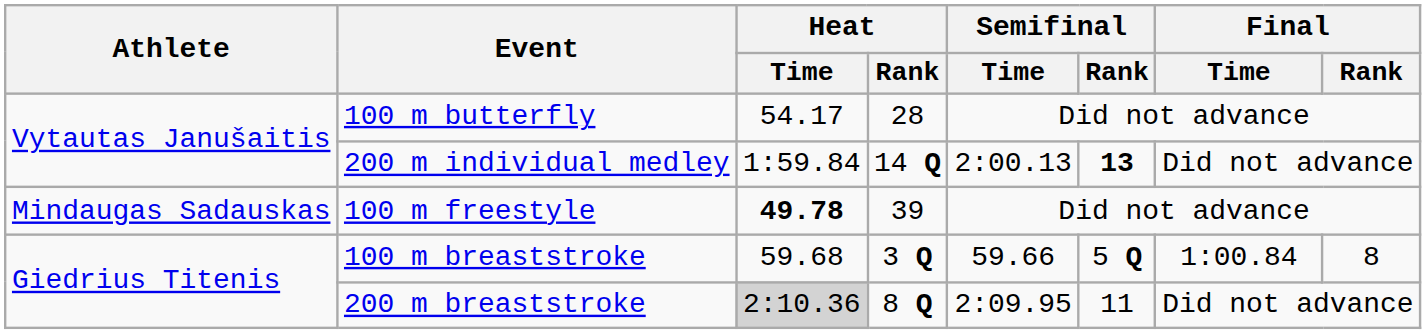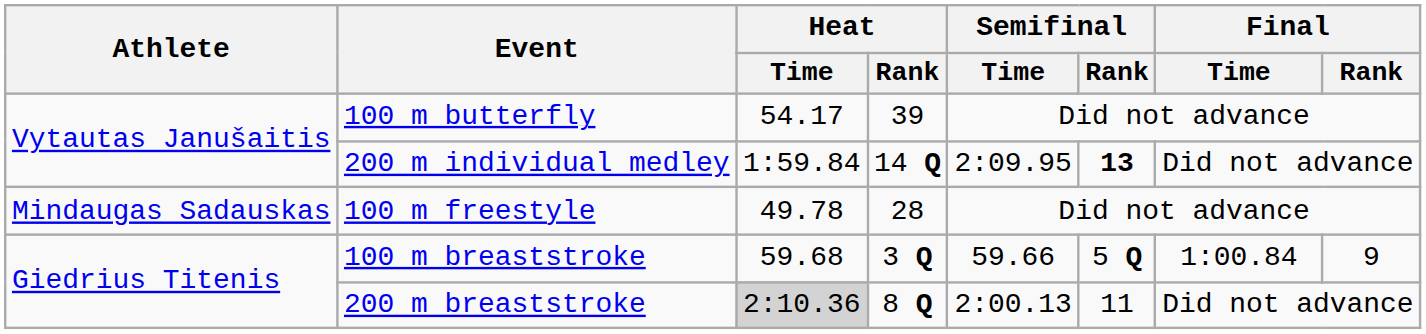100 m butterfly | Heat / Rank: 28 -> 39
200 m individual medley | Semifinal / Time: 2:00.13 -> 2:09.95
100 m freestyle | Heat / Time: bold -> normal
100 m freestyle | Heat / Rank: 39 -> 28
100 m breaststroke | Final / Rank: 8 -> 9
200 m breaststroke | Semifinal / Time: 2:09.95 -> 2:00.13
